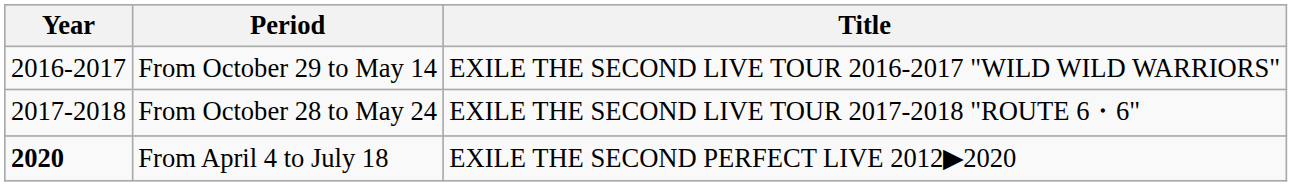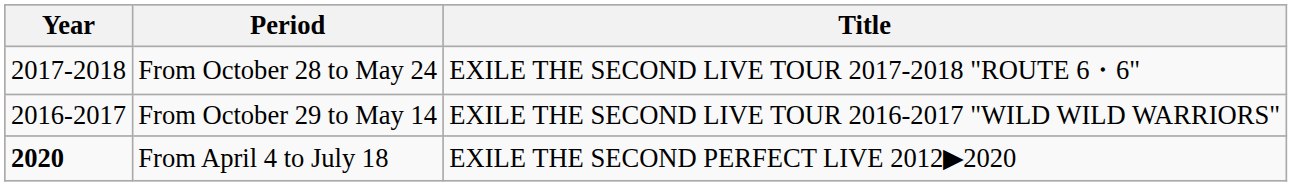rows swapped: From October 29 to May 14 <-> From October 28 to May 24
